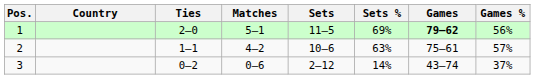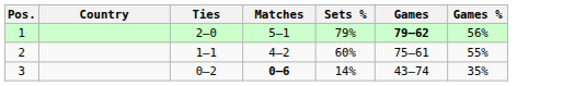- column: Sets | 11–5 | 10–6 | 2–12
1 | Sets %: 69% -> 79%
2 | Sets %: 63% -> 60%
2 | Games %: 57% -> 55%
3 | Matches: normal -> bold
3 | Games %: 37% -> 35%
